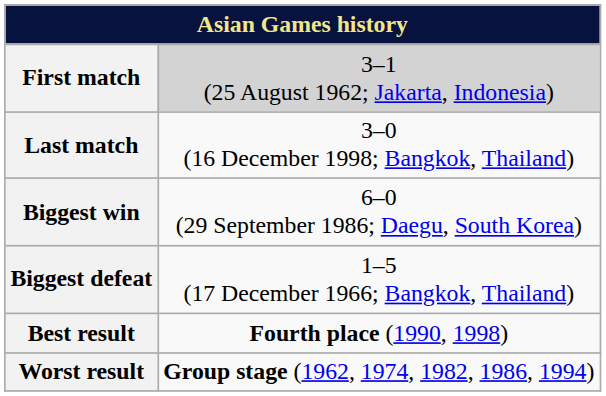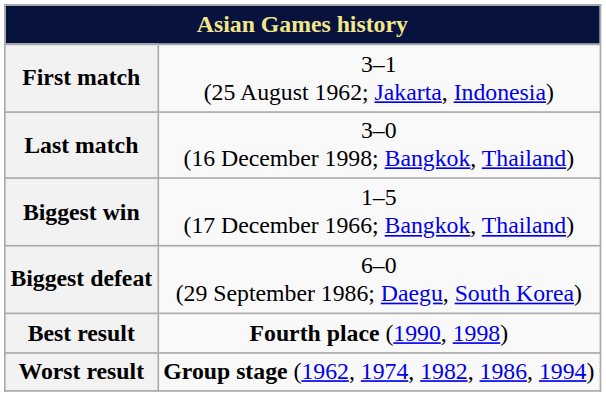First match | column 2: lightgrey background -> no background
Biggest win | column 2: 6–0 (29 September 1986; Daegu, South Korea) -> 1–5 (17 December 1966; Bangkok, Thailand)
Biggest defeat | column 2: 1–5 (17 December 1966; Bangkok, Thailand) -> 6–0 (29 September 1986; Daegu, South Korea)
